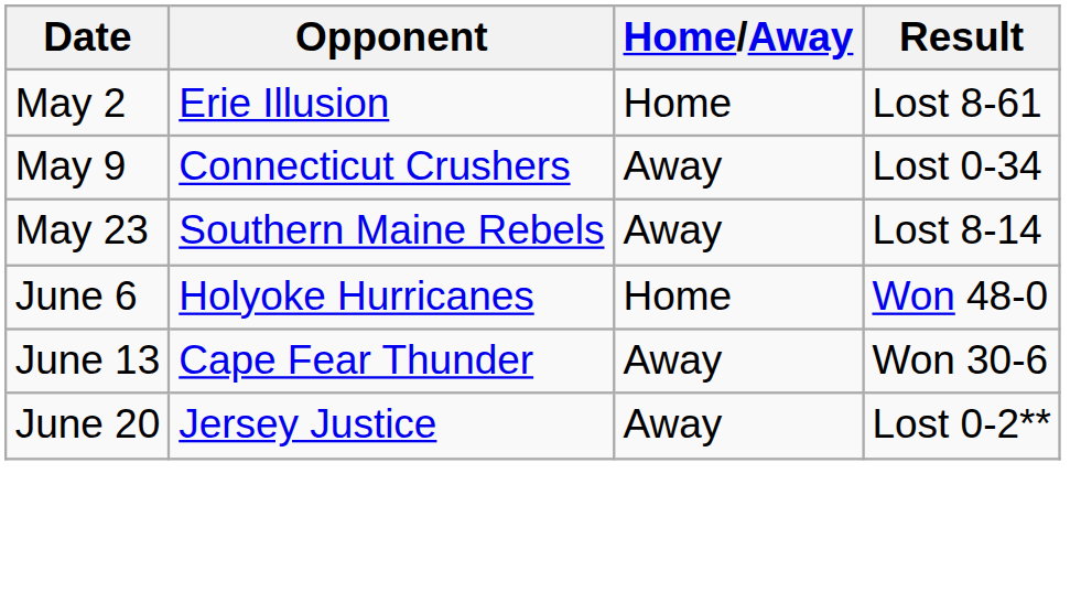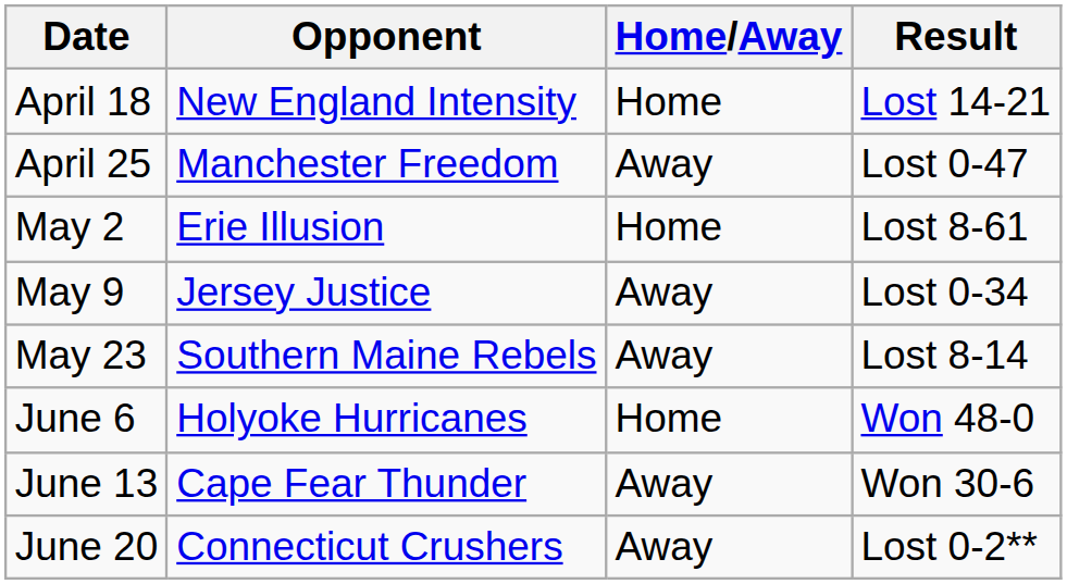+ row: April 18 | New England Intensity | Home | Lost 14-21
+ row: April 25 | Manchester Freedom | Away | Lost 0-47
May 9 | Opponent: Connecticut Crushers -> Jersey Justice
June 20 | Opponent: Jersey Justice -> Connecticut Crushers
